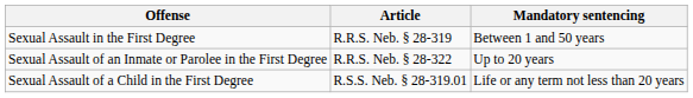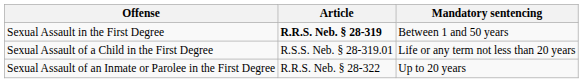Sexual Assault in the First Degree | Article: normal -> bold
rows swapped: Sexual Assault of a Child in the First Degree <-> Sexual Assault of an Inmate or Parolee in the First Degree
